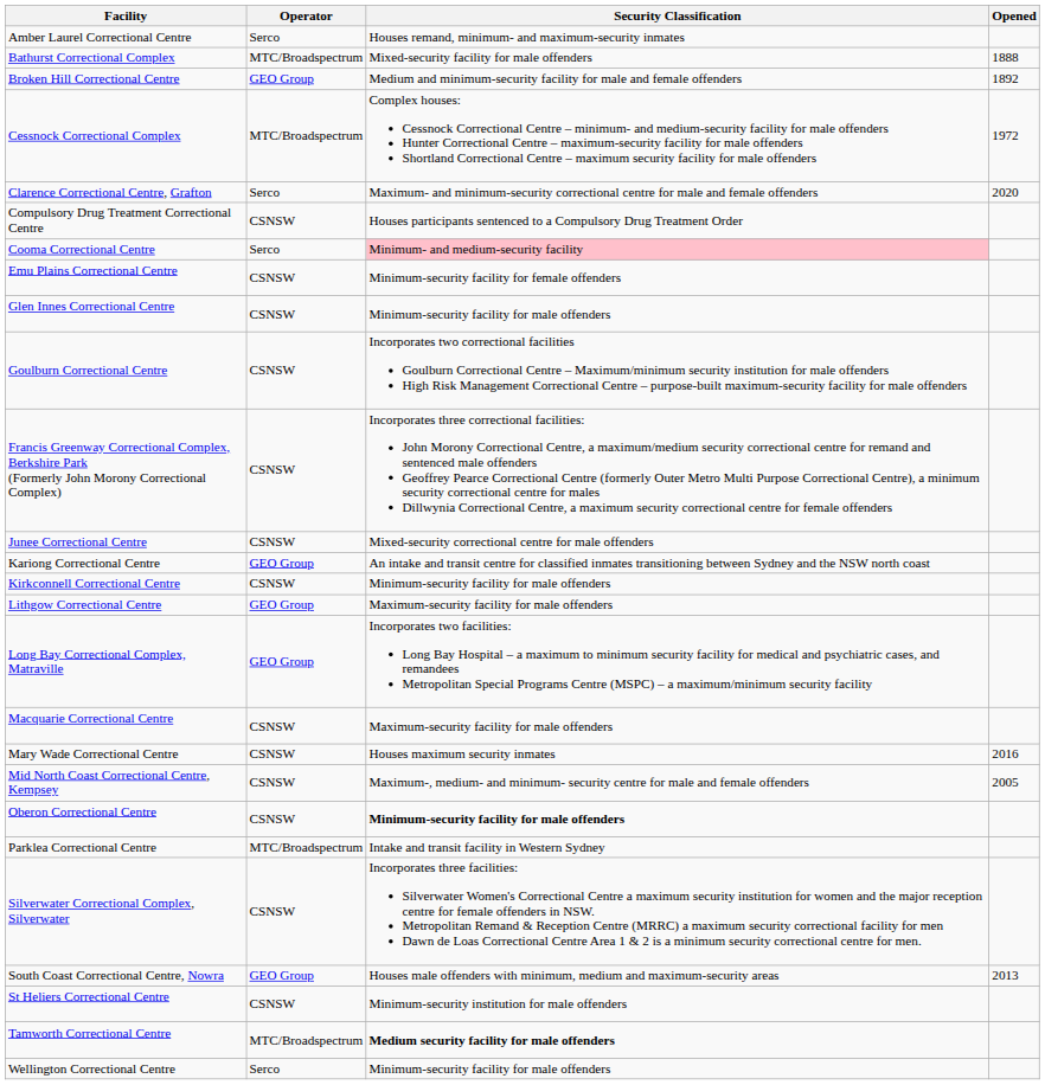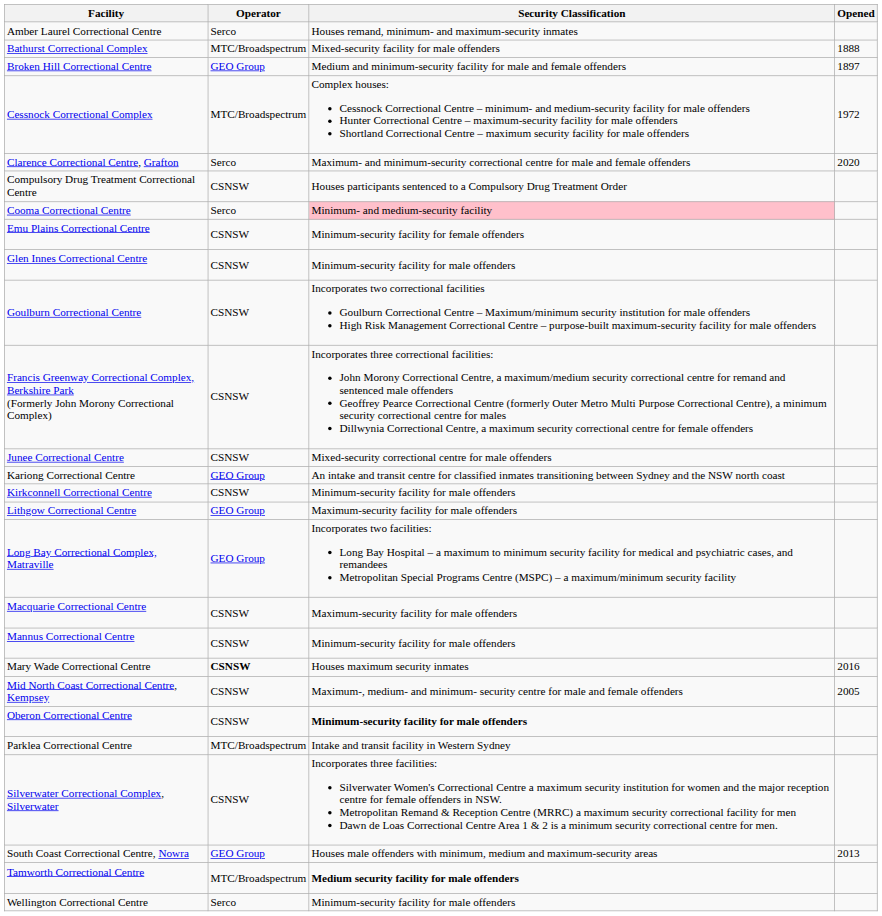Broken Hill Correctional Centre | Opened: 1892 -> 1897
+ row: Mannus Correctional Centre | CSNSW | Minimum-security facility for male offenders
Mary Wade Correctional Centre | Operator: normal -> bold
- row: St Heliers Correctional Centre | CSNSW | Minimum-security institution for male offenders
